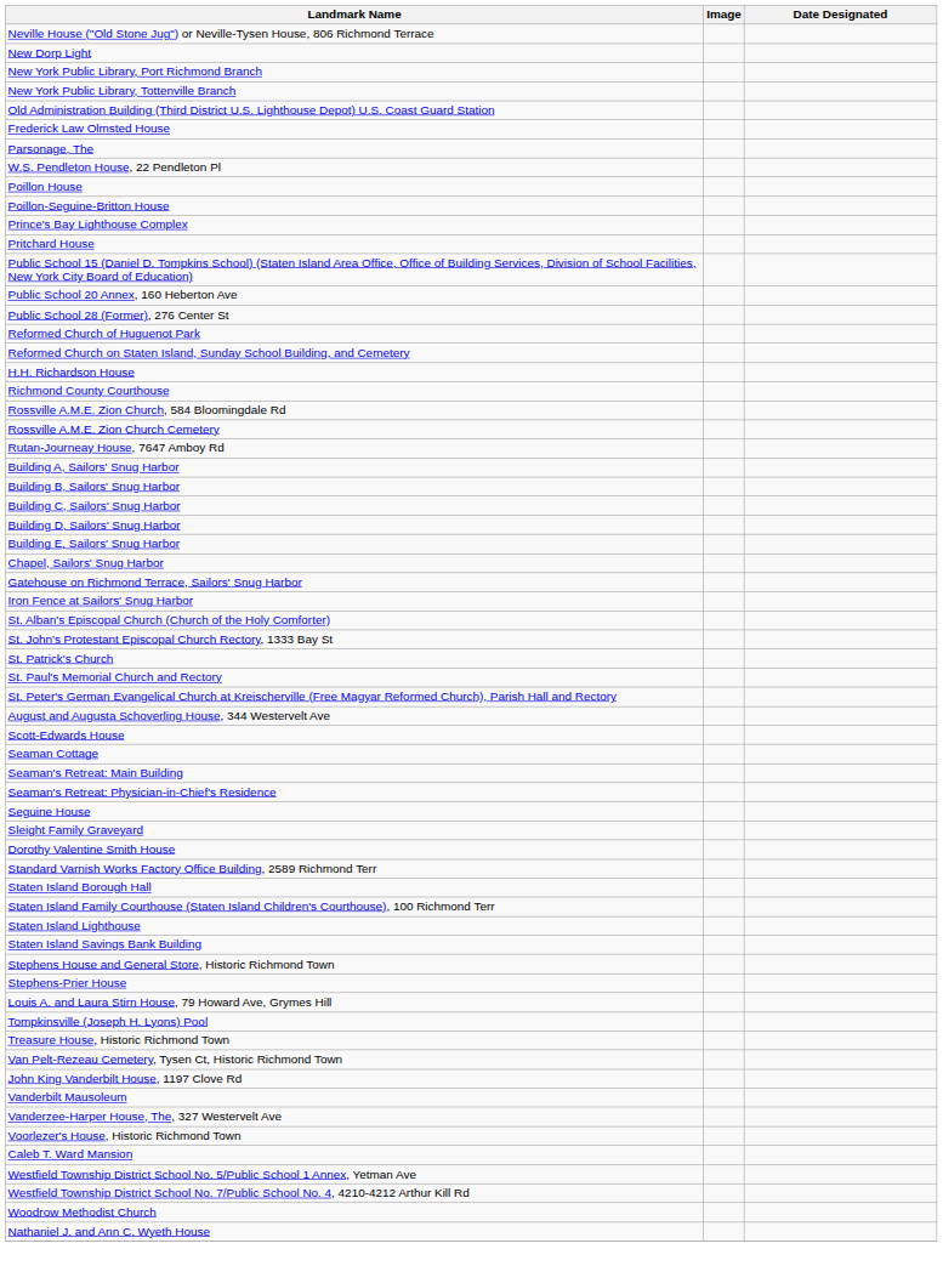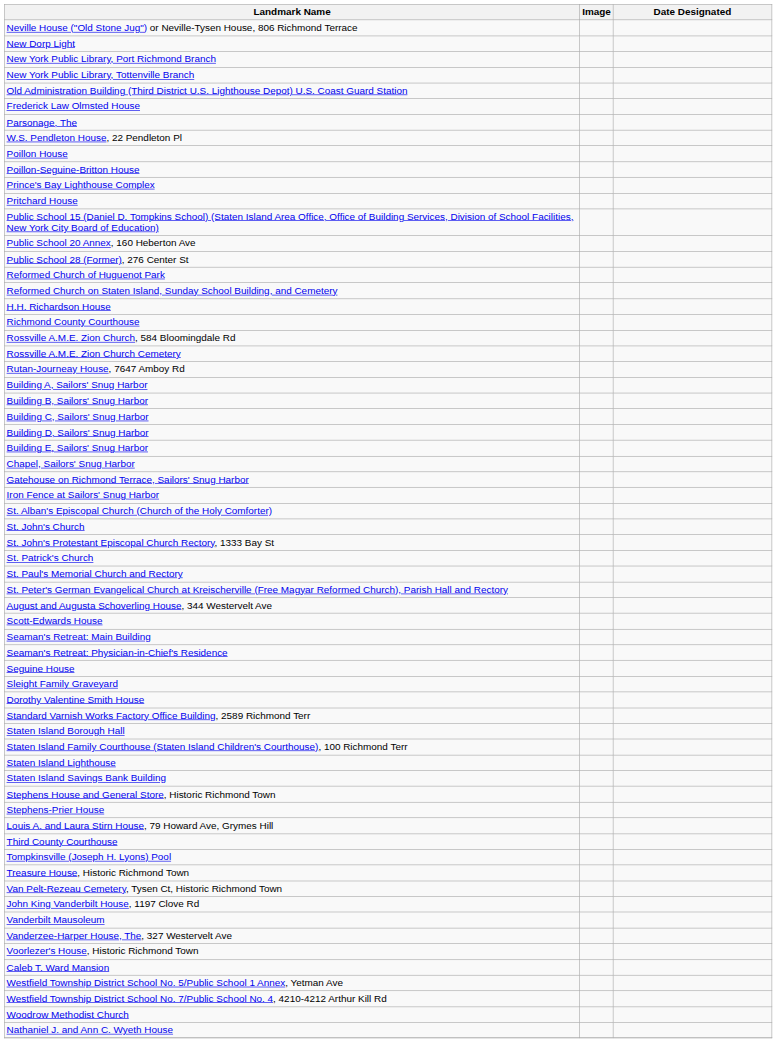+ row: St. John's Church
- row: Seaman Cottage
+ row: Third County Courthouse
